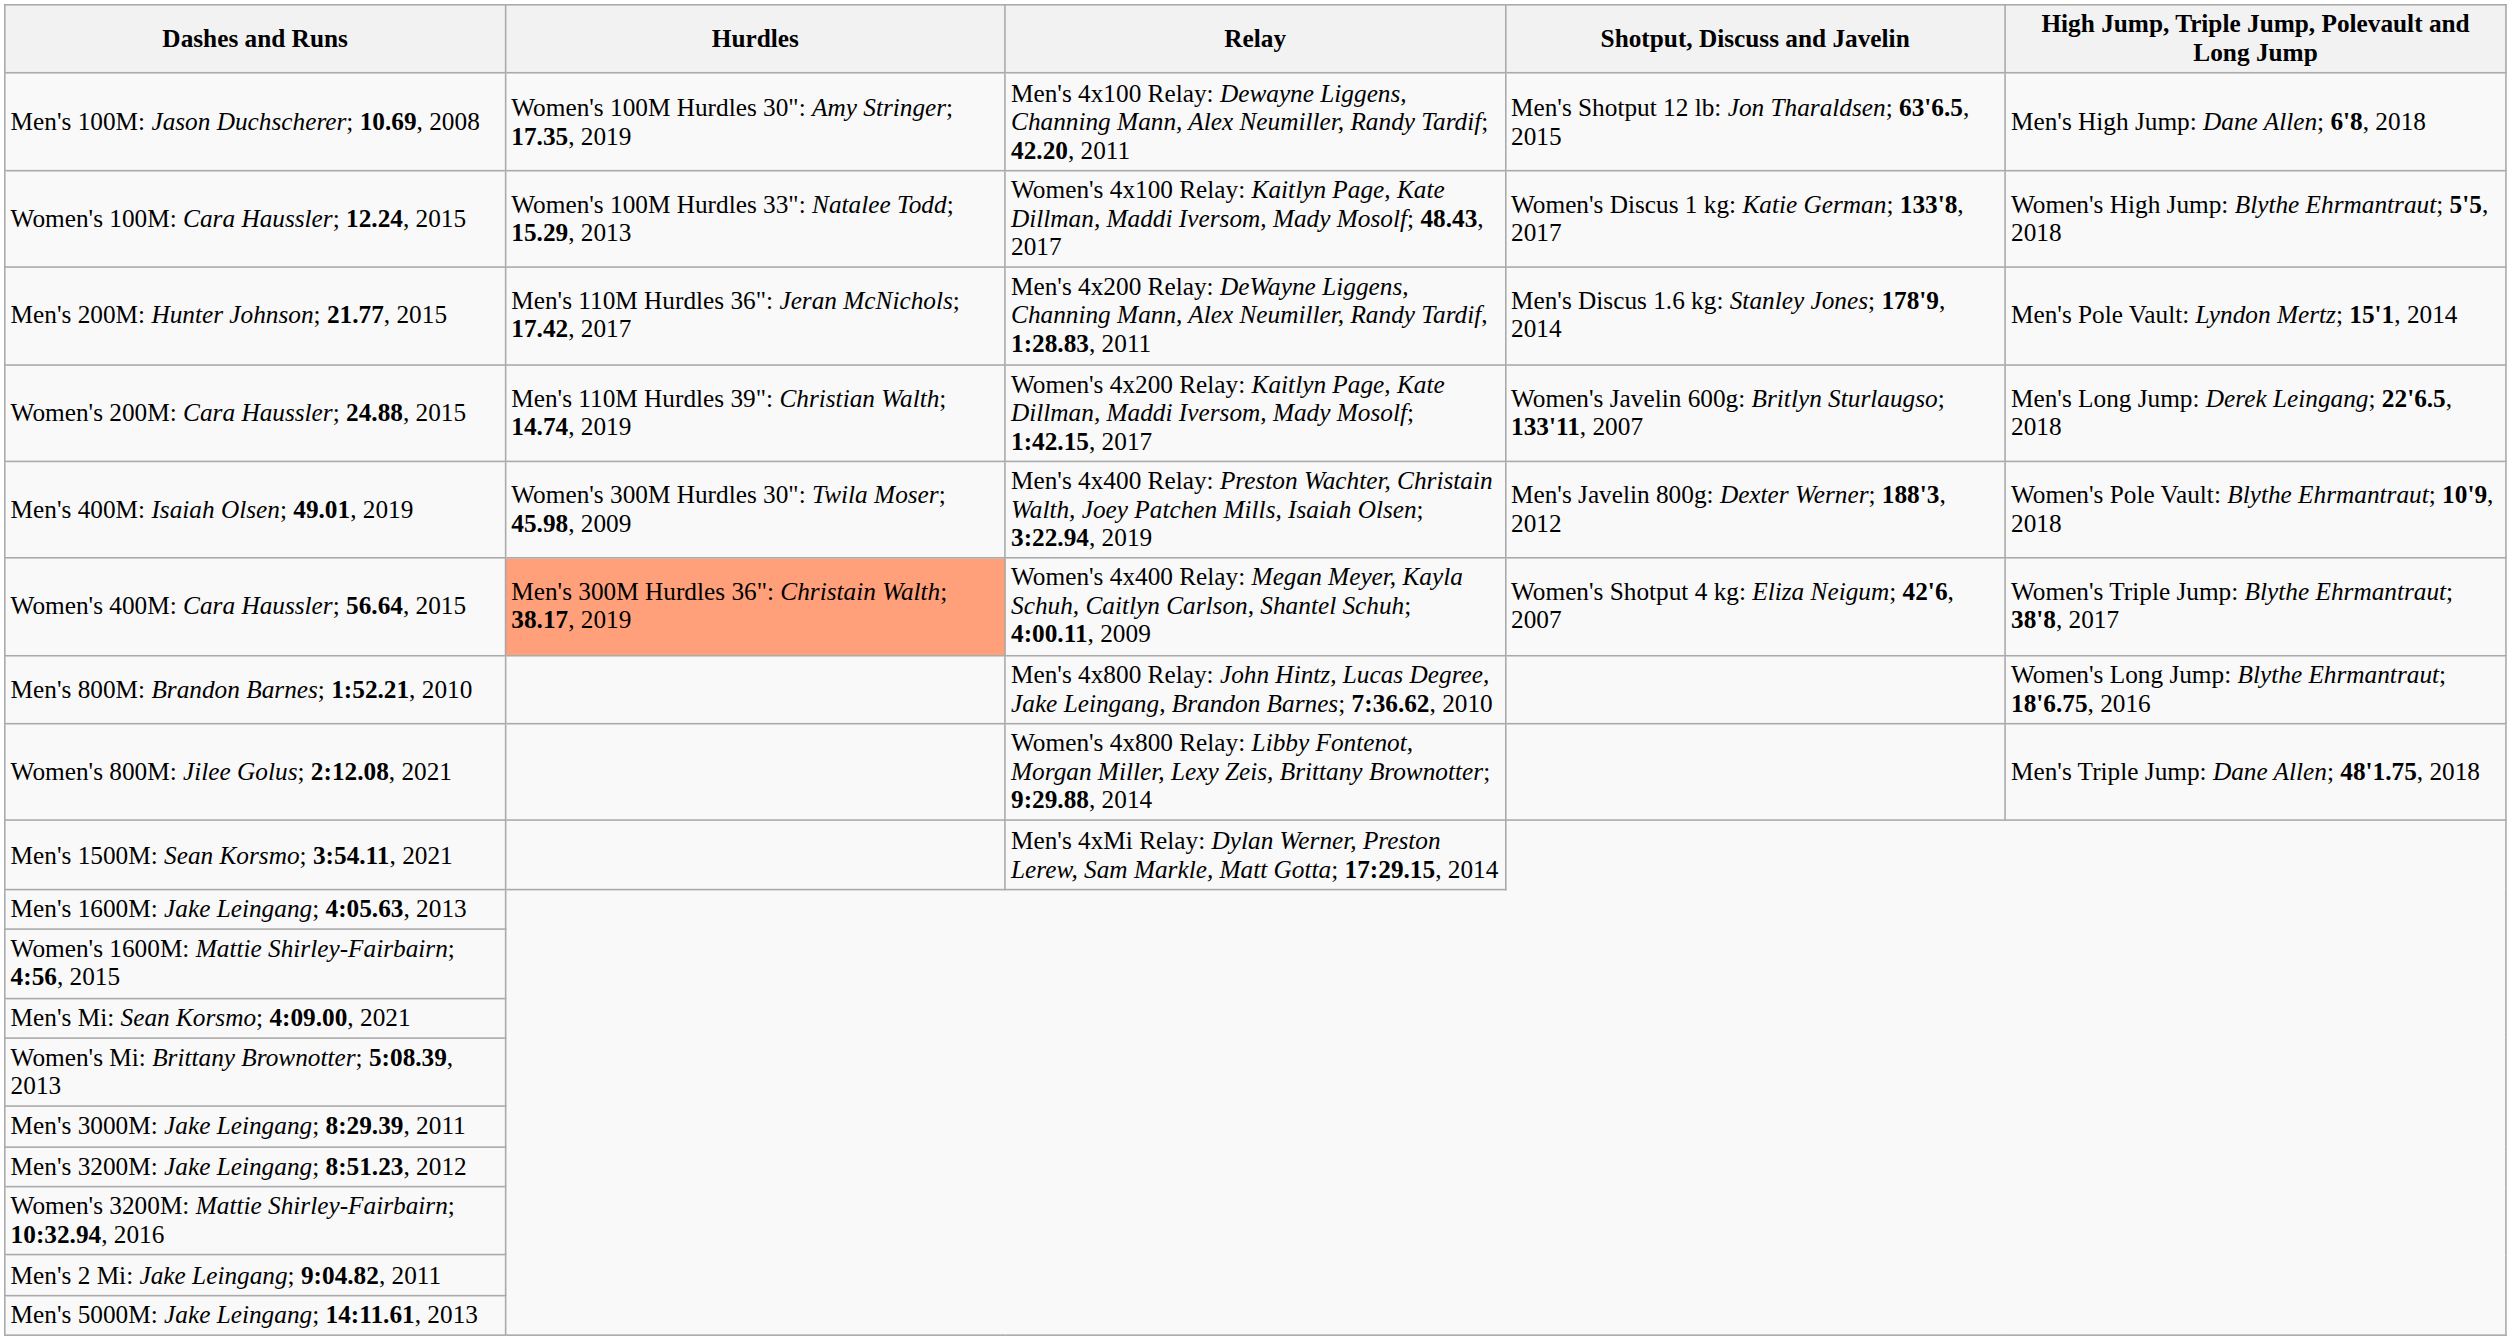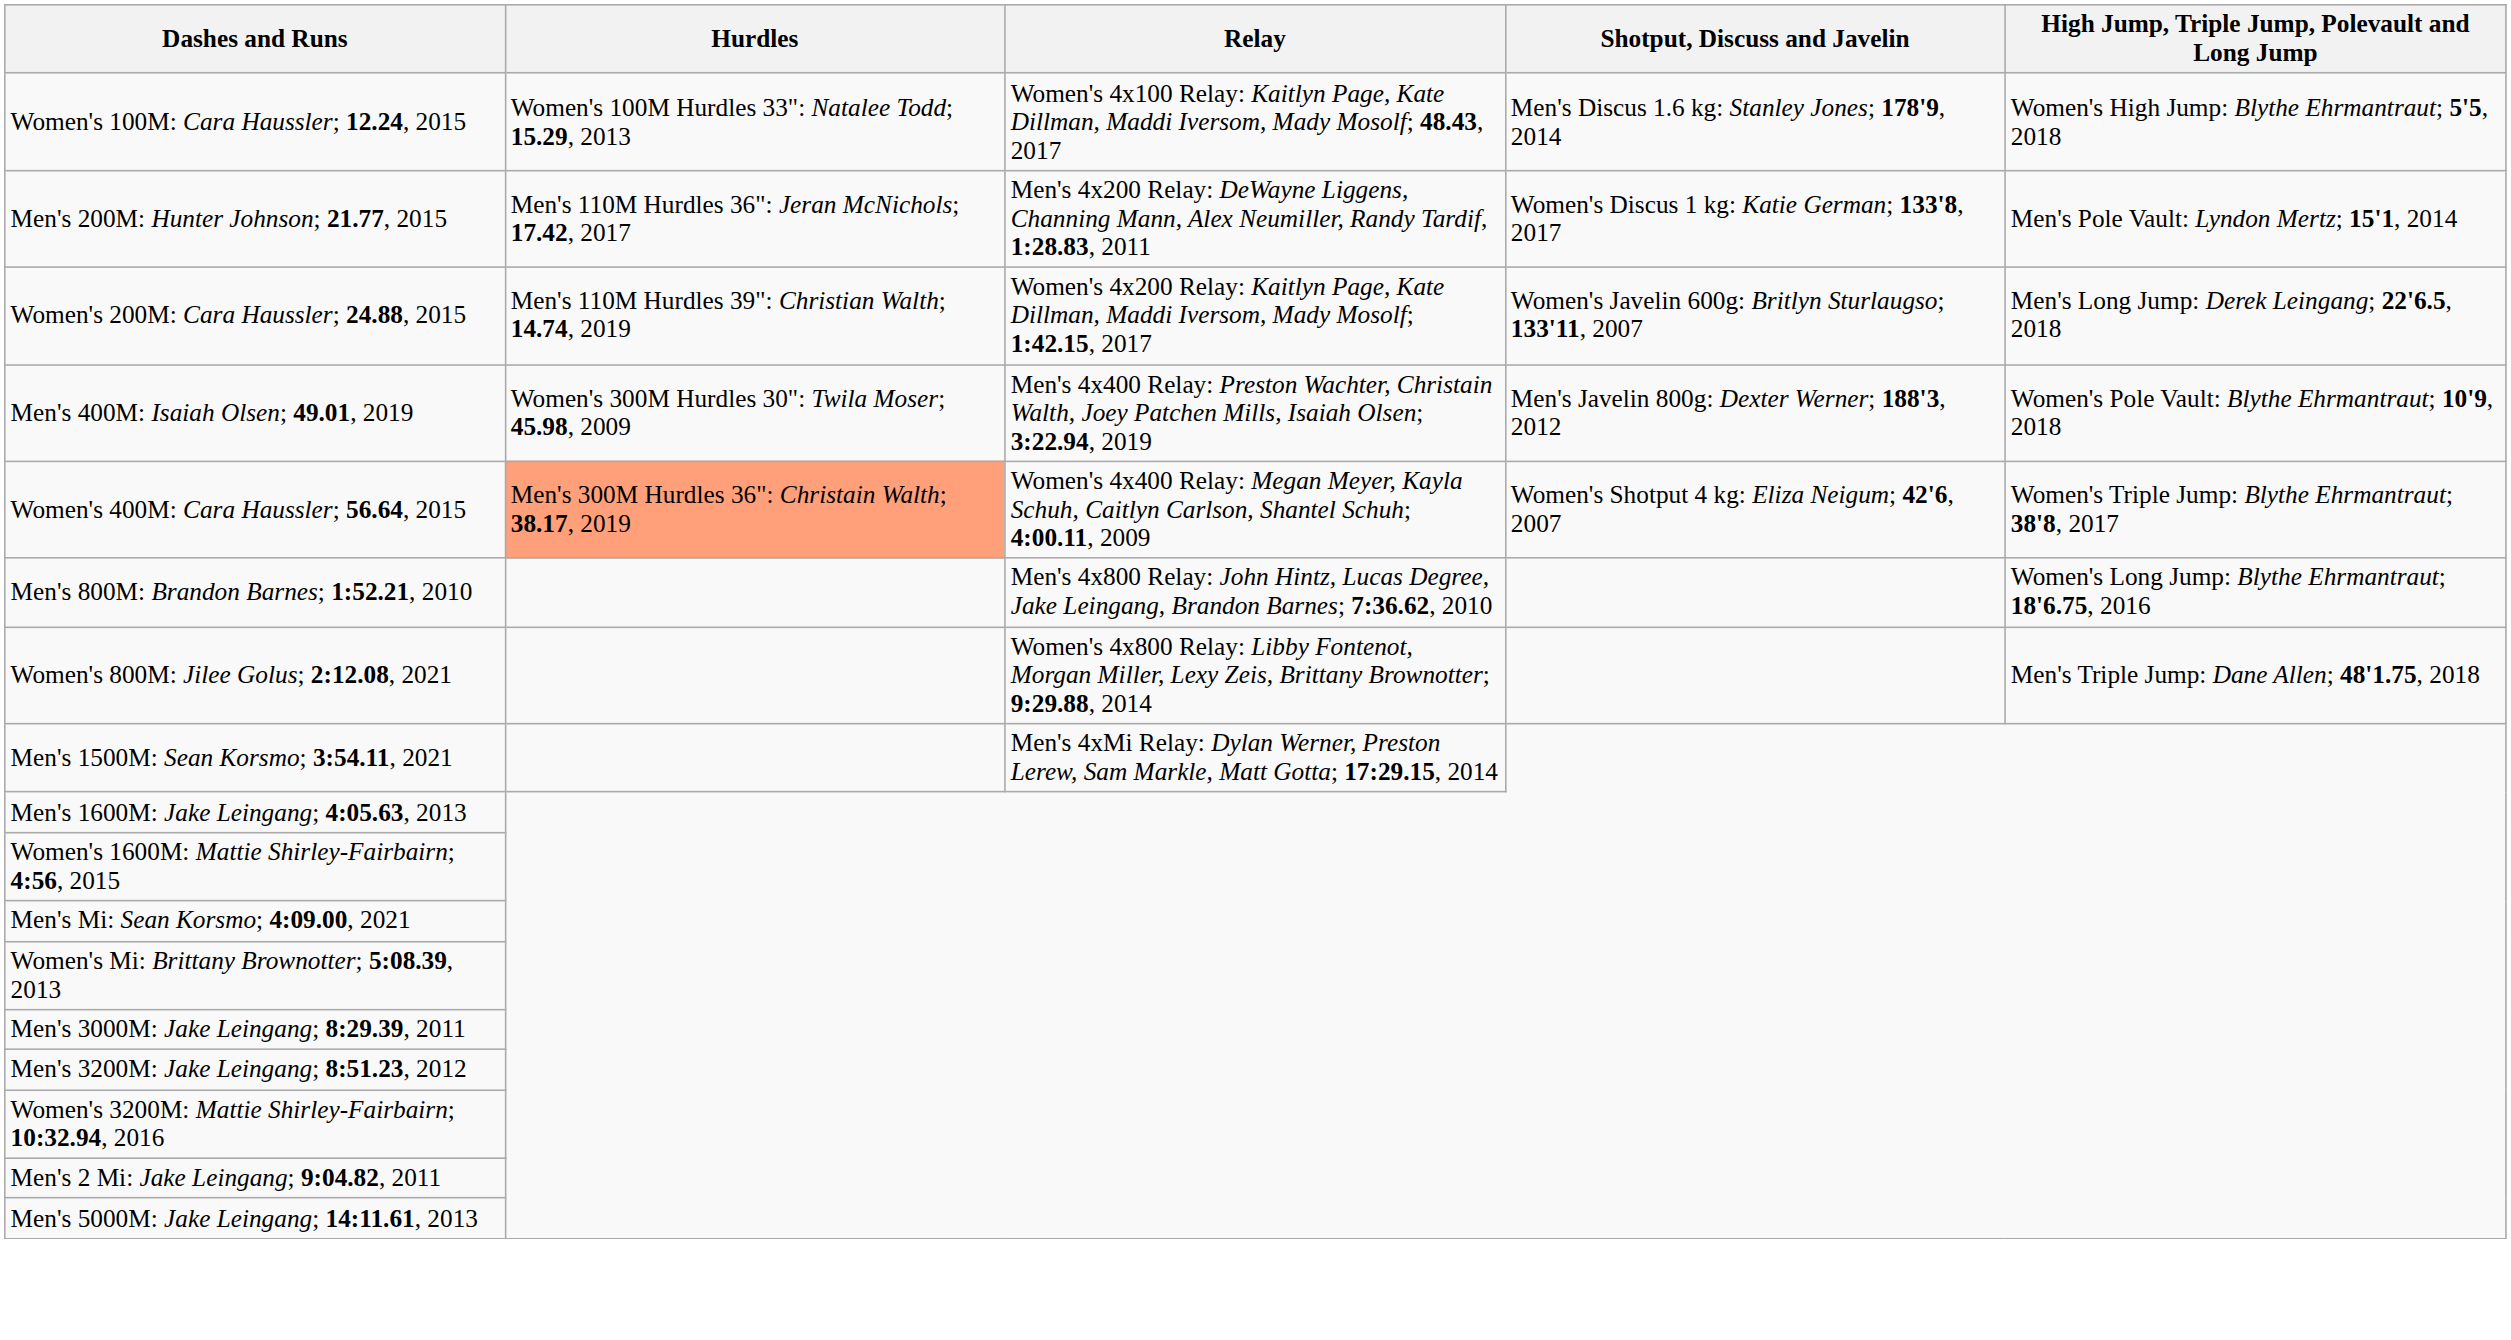- row: Men's 100M: Jason Duchscherer; 10.69, 2008 | Women's 100M Hurdles 30": Amy Stringer; 17.35, 2019 | Men's 4x100 Relay: Dewayne Liggens, Channing Mann, Alex Neumiller, Randy Tardif; 42.20, 2011 | Men's Shotput 12 lb: Jon Tharaldsen; 63'6.5, 2015 | Men's High Jump: Dane Allen; 6'8, 2018
Women's 100M: Cara Haussler; 12.24, 2015 | Shotput, Discuss and Javelin: Women's Discus 1 kg: Katie German; 133'8, 2017 -> Men's Discus 1.6 kg: Stanley Jones; 178'9, 2014
Men's 200M: Hunter Johnson; 21.77, 2015 | Shotput, Discuss and Javelin: Men's Discus 1.6 kg: Stanley Jones; 178'9, 2014 -> Women's Discus 1 kg: Katie German; 133'8, 2017
